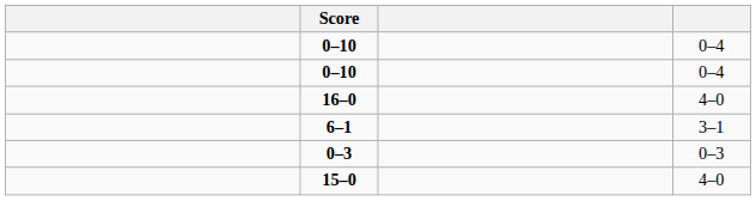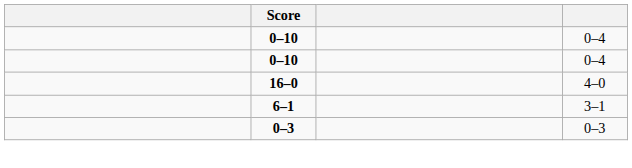- row: 15–0 | 4–0
